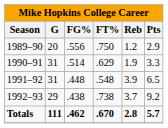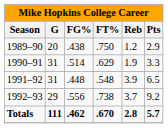1989–90 | FG%: .556 -> .438
1992–93 | FG%: .438 -> .556
